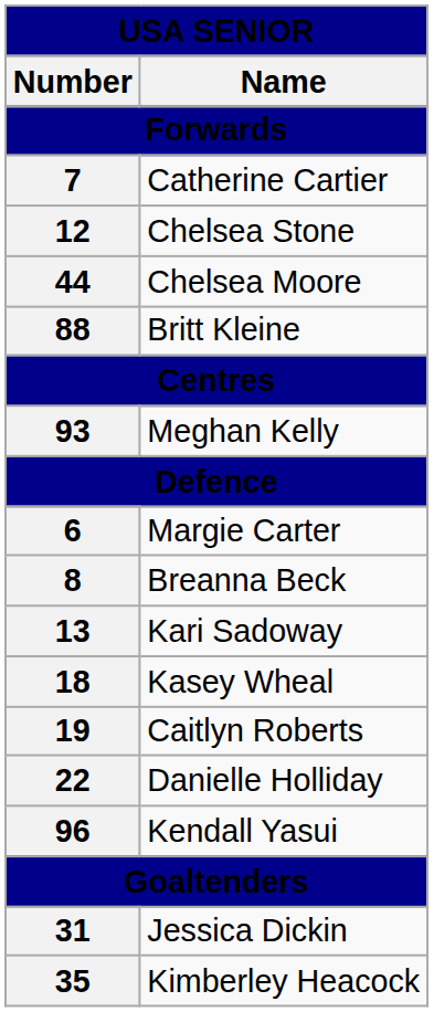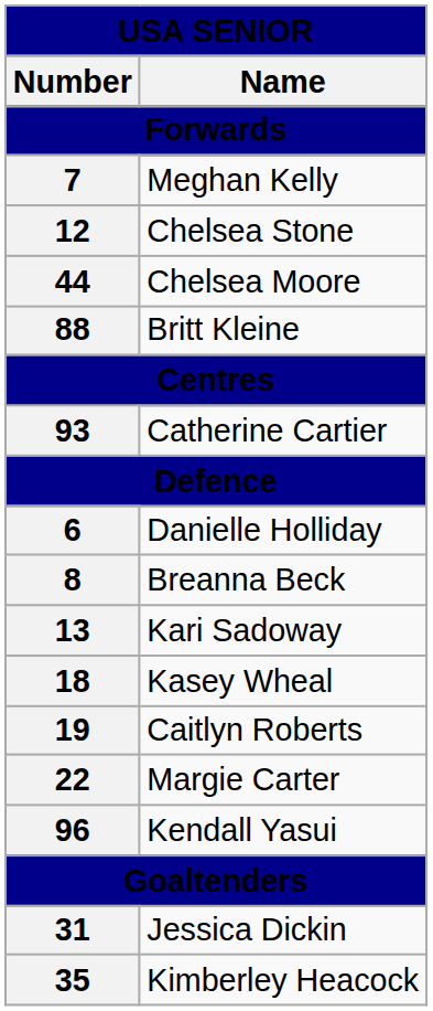7 | USA SENIOR / Name / Forwards: Catherine Cartier -> Meghan Kelly
93 | USA SENIOR / Name / Forwards: Meghan Kelly -> Catherine Cartier
6 | USA SENIOR / Name / Forwards: Margie Carter -> Danielle Holliday
22 | USA SENIOR / Name / Forwards: Danielle Holliday -> Margie Carter
